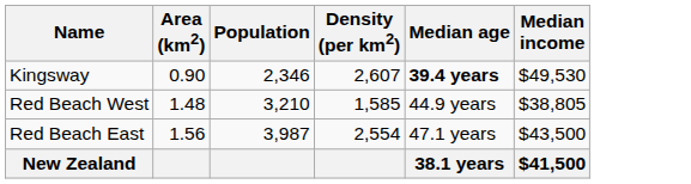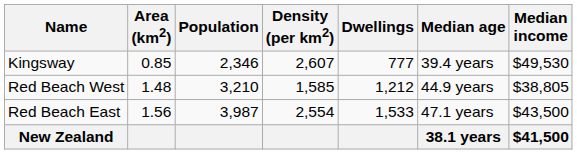+ column: Dwellings | 777 | 1,212 | 1,533
Kingsway | Area (km2): 0.90 -> 0.85
Kingsway | Median age: bold -> normal
